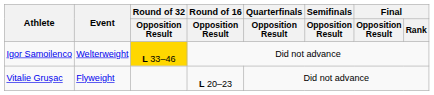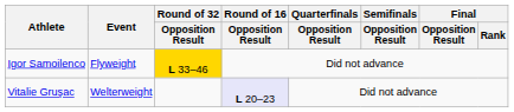Igor Samoilenco | Event: Welterweight -> Flyweight
Vitalie Gruşac | Event: Flyweight -> Welterweight
Vitalie Gruşac | Round of 16 / Opposition Result: no background -> lavender background
